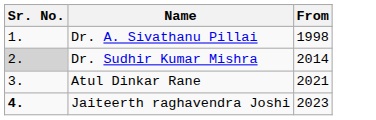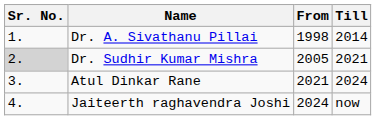+ column: Till | 2014 | 2021 | 2024 | now
Dr. Sudhir Kumar Mishra | From: 2014 -> 2005
Jaiteerth raghavendra Joshi | Sr. No.: bold -> normal
Jaiteerth raghavendra Joshi | From: 2023 -> 2024
